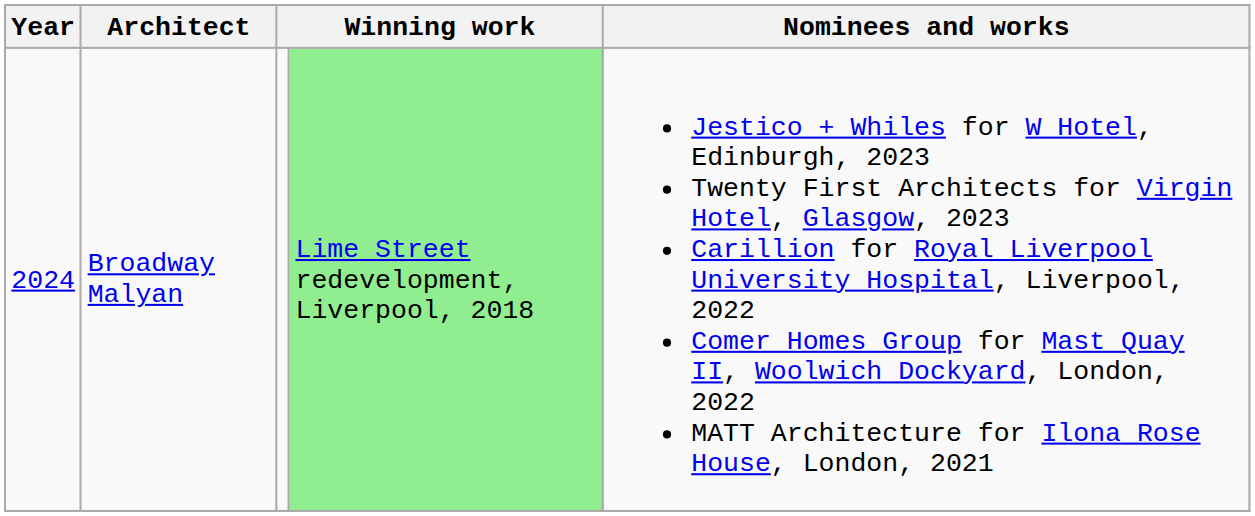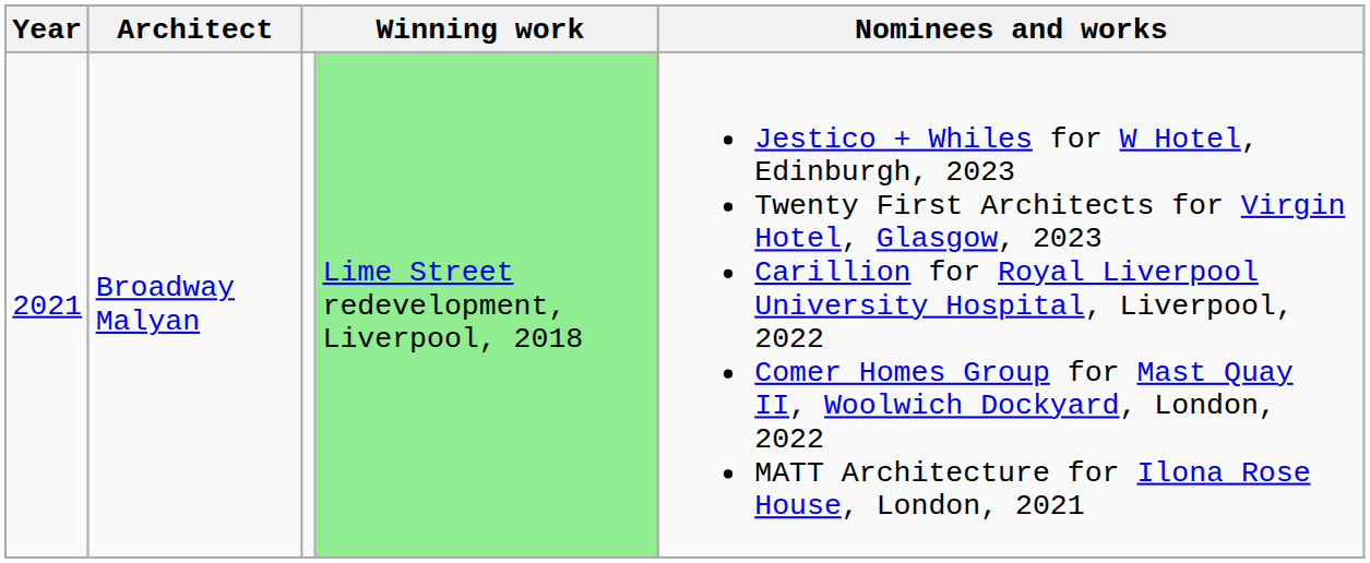Broadway Malyan | Year: 2024 -> 2021
